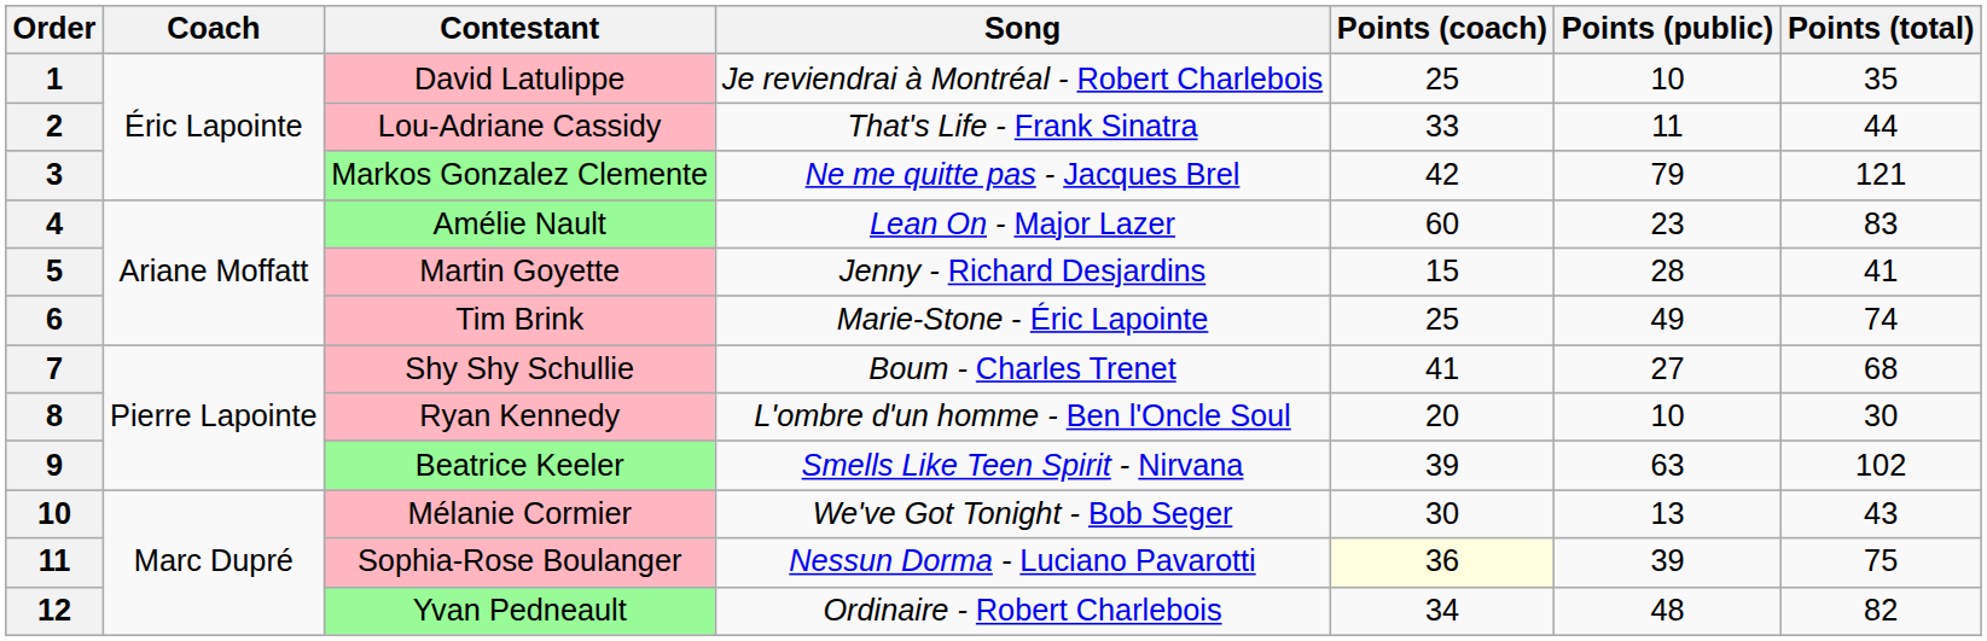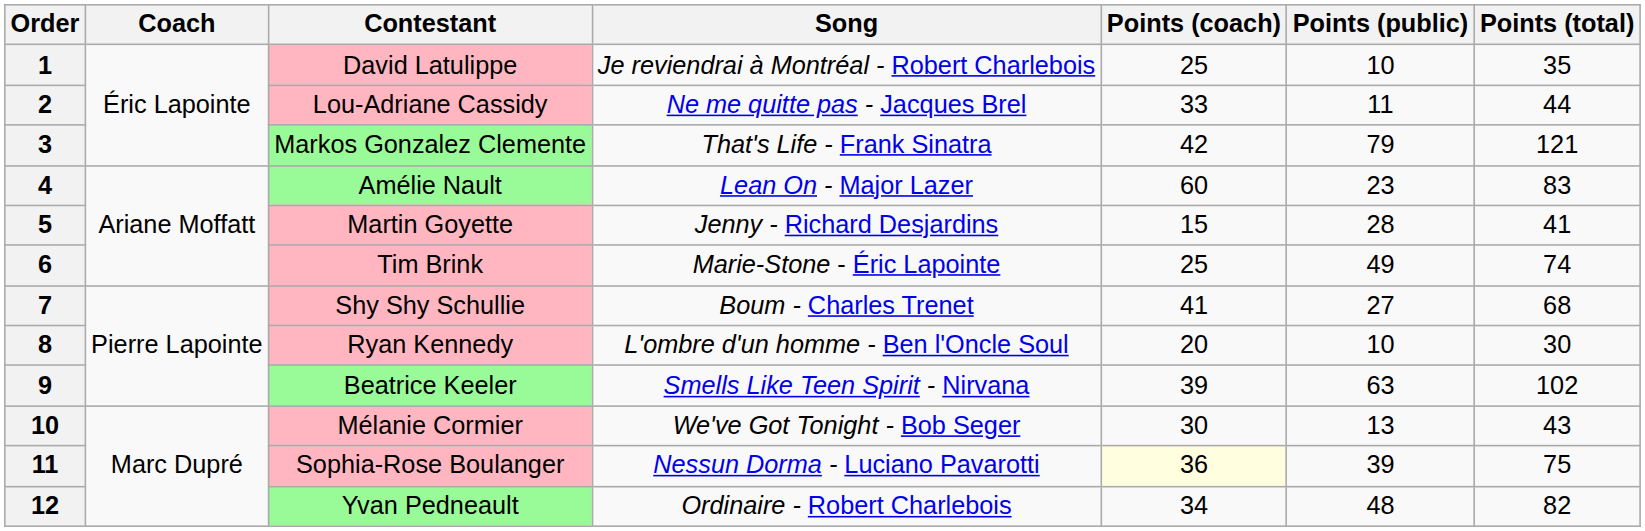Lou-Adriane Cassidy | Song: That's Life - Frank Sinatra -> Ne me quitte pas - Jacques Brel
Markos Gonzalez Clemente | Song: Ne me quitte pas - Jacques Brel -> That's Life - Frank Sinatra
